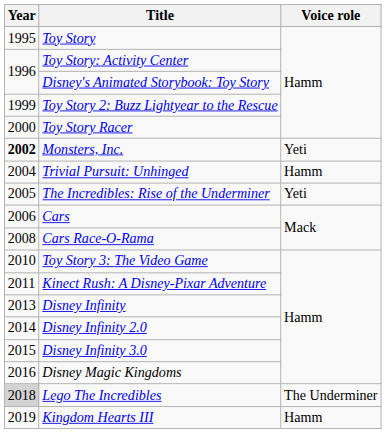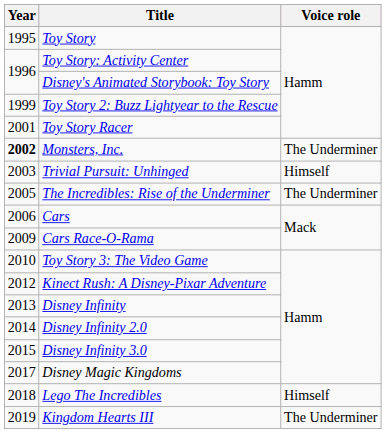Toy Story Racer | Year: 2000 -> 2001
Monsters, Inc. | Voice role: Yeti -> The Underminer
Trivial Pursuit: Unhinged | Year: 2004 -> 2003
Trivial Pursuit: Unhinged | Voice role: Hamm -> Himself
The Incredibles: Rise of the Underminer | Voice role: Yeti -> The Underminer
Cars Race-O-Rama | Year: 2008 -> 2009
Kinect Rush: A Disney-Pixar Adventure | Year: 2011 -> 2012
Disney Magic Kingdoms | Year: 2016 -> 2017
Lego The Incredibles | Year: lightgrey background -> no background
Lego The Incredibles | Voice role: The Underminer -> Himself
Kingdom Hearts III | Voice role: Hamm -> The Underminer
